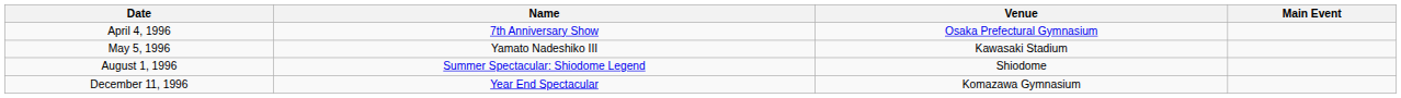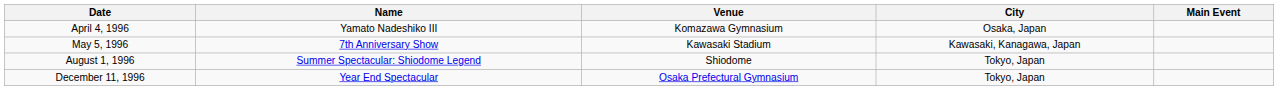+ column: City | Osaka, Japan | Kawasaki, Kanagawa, Japan | Tokyo, Japan | Tokyo, Japan
April 4, 1996 | Name: 7th Anniversary Show -> Yamato Nadeshiko III
April 4, 1996 | Venue: Osaka Prefectural Gymnasium -> Komazawa Gymnasium
May 5, 1996 | Name: Yamato Nadeshiko III -> 7th Anniversary Show
December 11, 1996 | Venue: Komazawa Gymnasium -> Osaka Prefectural Gymnasium
